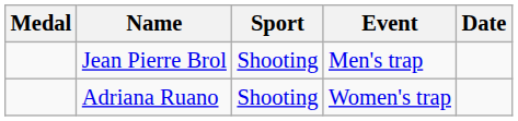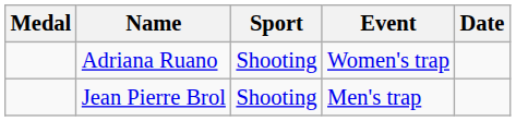rows swapped: Adriana Ruano <-> Jean Pierre Brol
